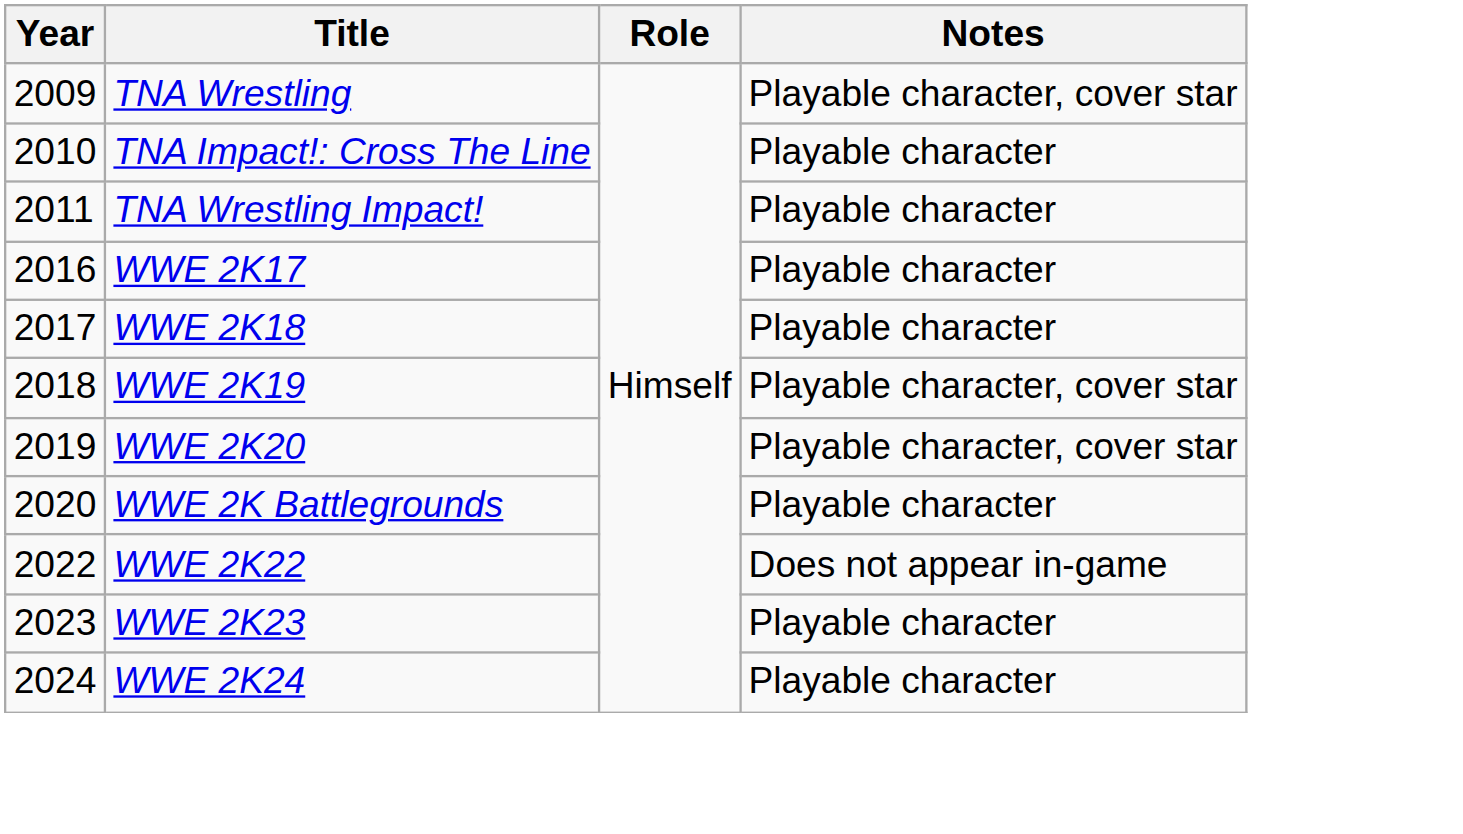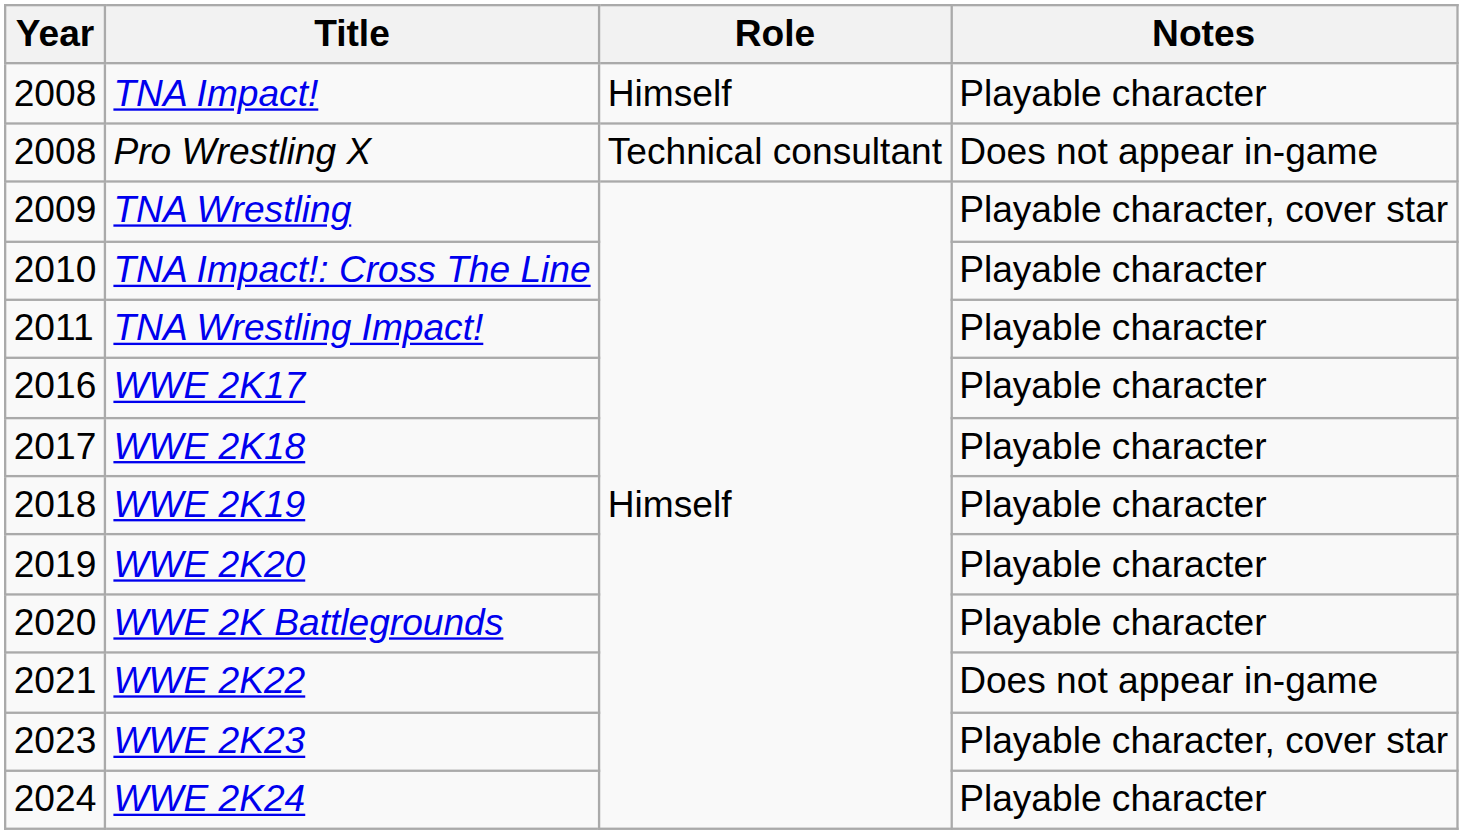+ row: 2008 | TNA Impact! | Himself | Playable character
+ row: 2008 | Pro Wrestling X | Technical consultant | Does not appear in-game
WWE 2K19 | Notes: Playable character, cover star -> Playable character
WWE 2K20 | Notes: Playable character, cover star -> Playable character
WWE 2K22 | Year: 2022 -> 2021
WWE 2K23 | Notes: Playable character -> Playable character, cover star
